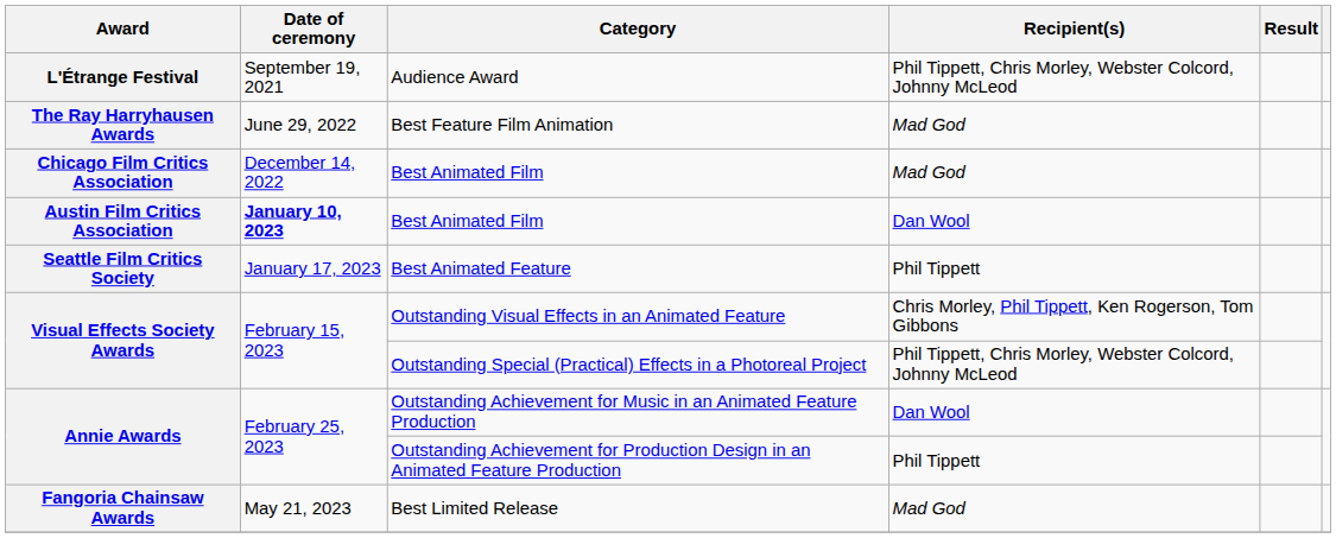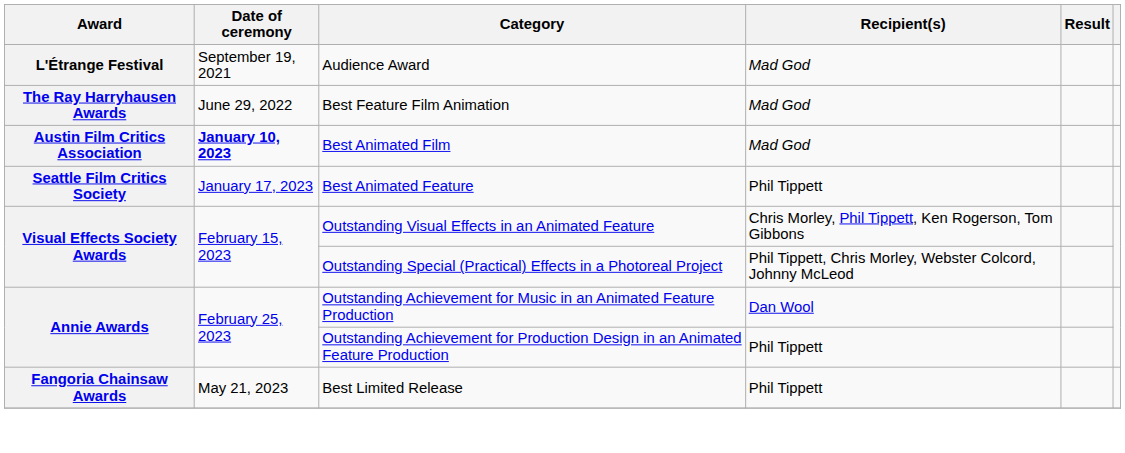Audience Award | Recipient(s): Phil Tippett, Chris Morley, Webster Colcord, Johnny McLeod -> Mad God
- row: Chicago Film Critics Association | December 14, 2022 | Best Animated Film | Mad God
Austin Film Critics Association / Best Animated Film | Recipient(s): Dan Wool -> Mad God
Best Limited Release | Recipient(s): Mad God -> Phil Tippett
